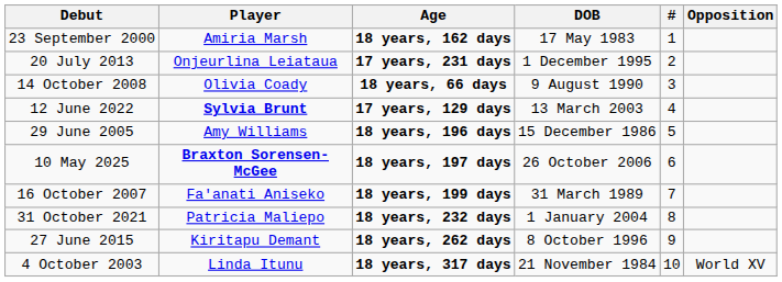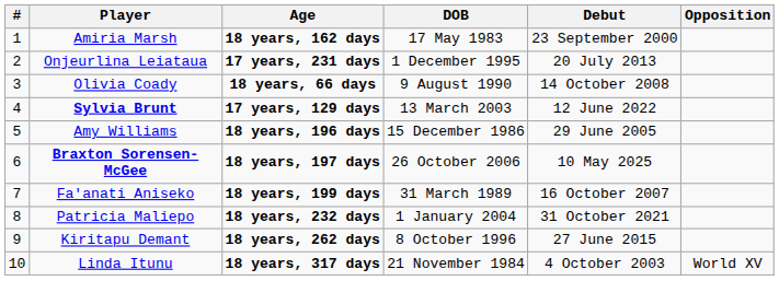columns swapped: # <-> Debut
